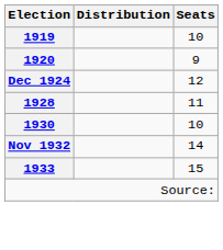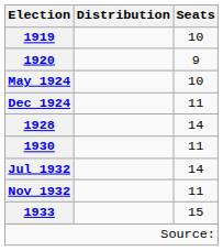+ row: May 1924 | 10
Dec 1924 | Seats: 12 -> 11
1928 | Seats: 11 -> 14
1930 | Seats: 10 -> 11
+ row: Jul 1932 | 14
Nov 1932 | Seats: 14 -> 11
